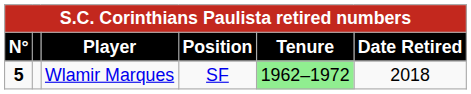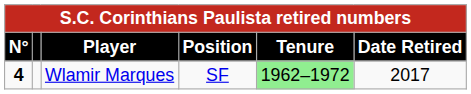Wlamir Marques | N°: 5 -> 4
Wlamir Marques | Date Retired: 2018 -> 2017
